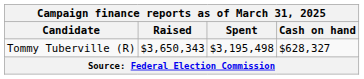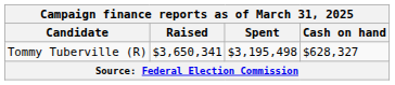Tommy Tuberville (R) | Raised: $3,650,343 -> $3,650,341
